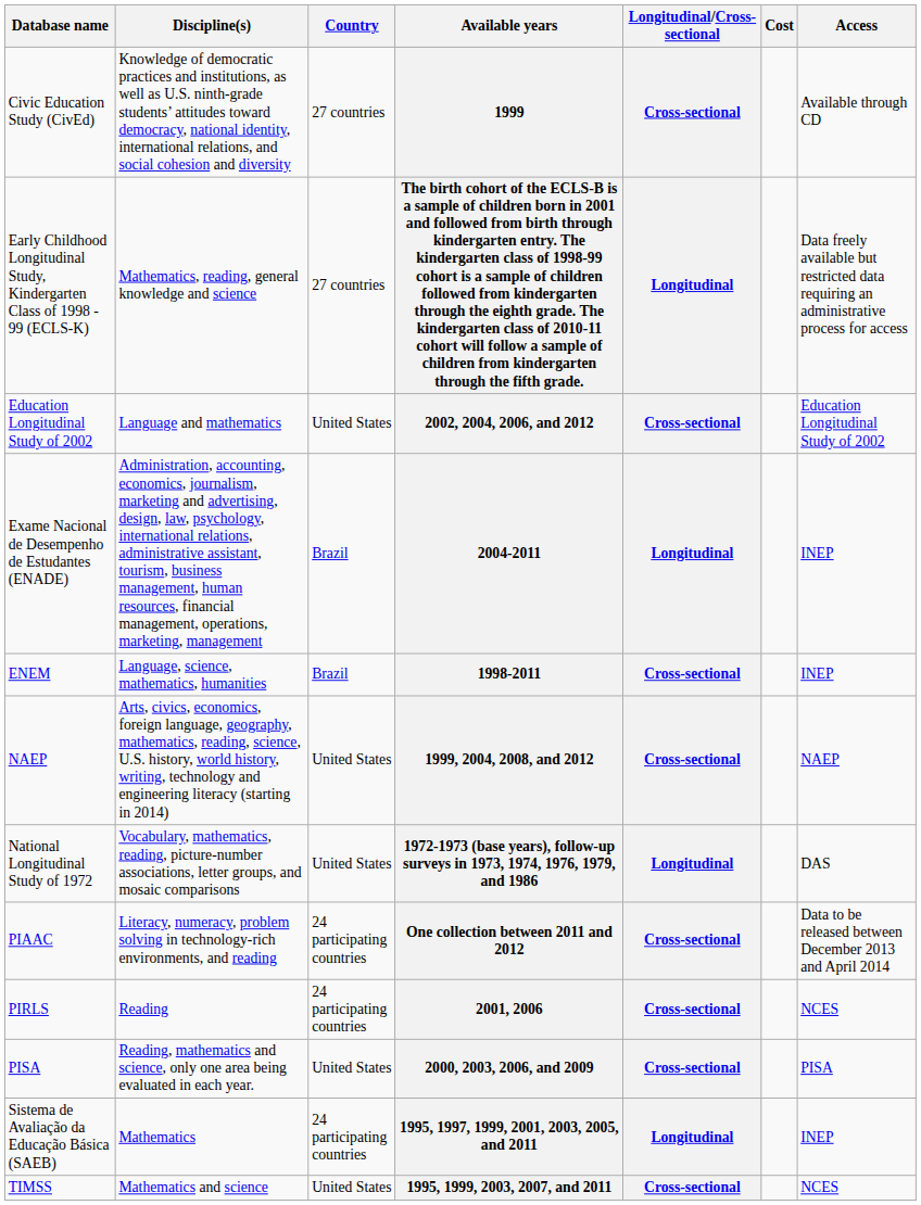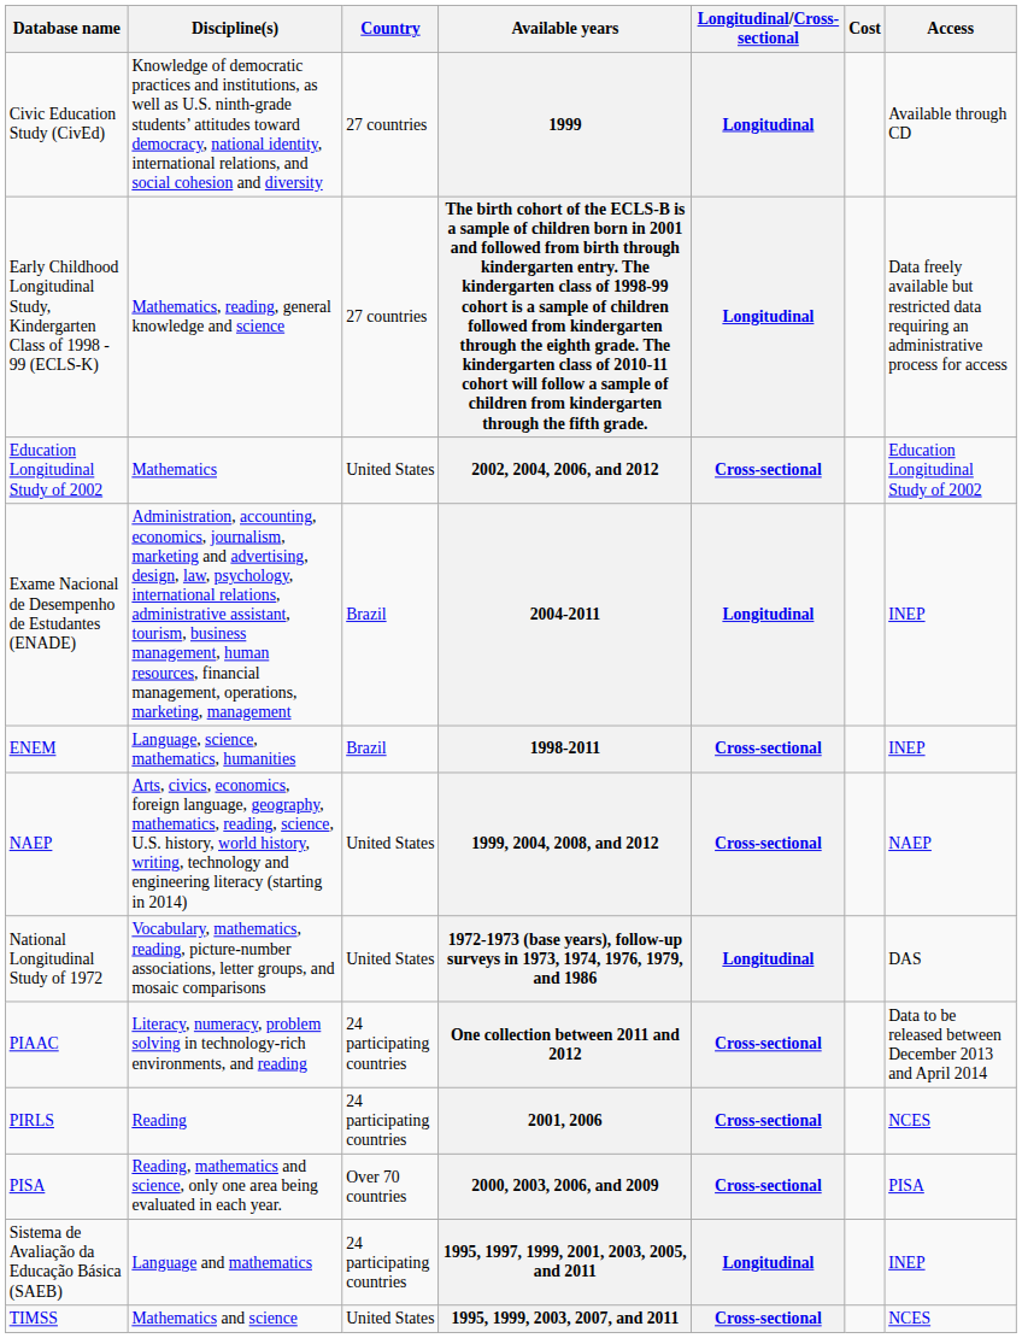1999 | Longitudinal/Cross-sectional: Cross-sectional -> Longitudinal
2002, 2004, 2006, and 2012 | Discipline(s): Language and mathematics -> Mathematics
2000, 2003, 2006, and 2009 | Country: United States -> Over 70 countries
1995, 1997, 1999, 2001, 2003, 2005, and 2011 | Discipline(s): Mathematics -> Language and mathematics
